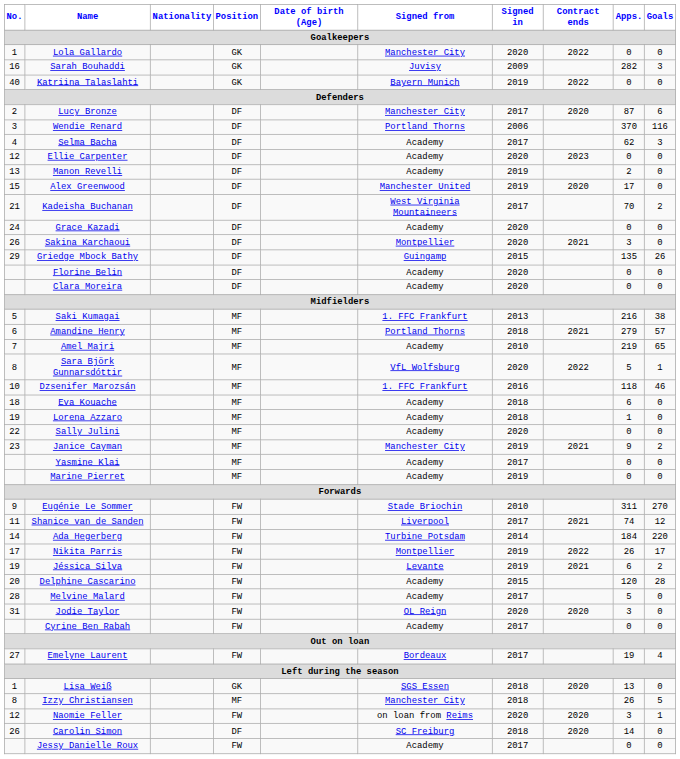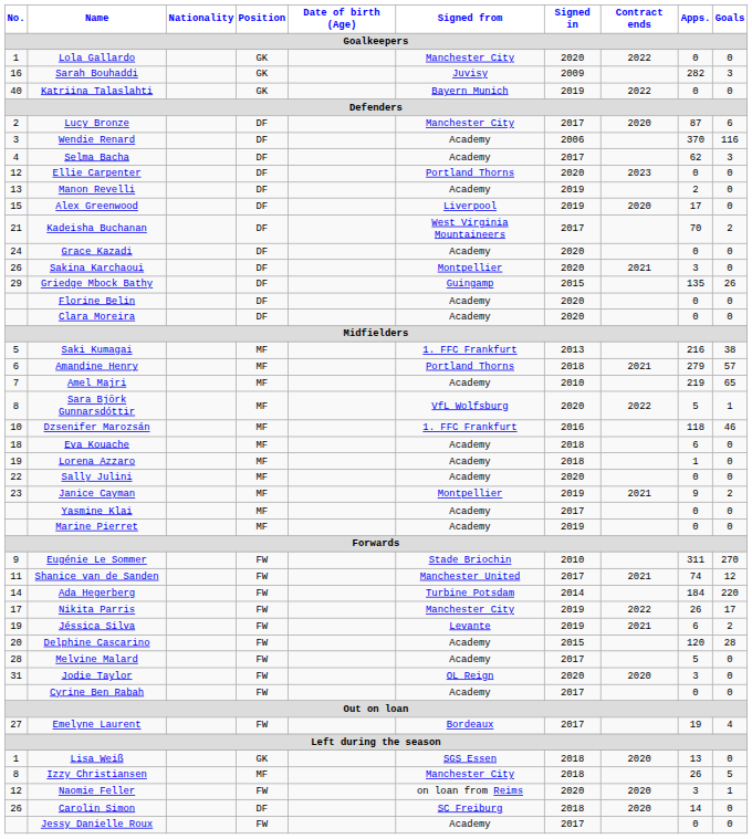Wendie Renard | Signed from: Portland Thorns -> Academy
Ellie Carpenter | Signed from: Academy -> Portland Thorns
Alex Greenwood | Signed from: Manchester United -> Liverpool
Janice Cayman | Signed from: Manchester City -> Montpellier
Shanice van de Sanden | Signed from: Liverpool -> Manchester United
Nikita Parris | Signed from: Montpellier -> Manchester City
